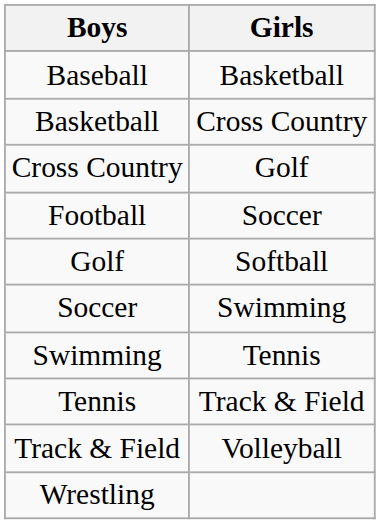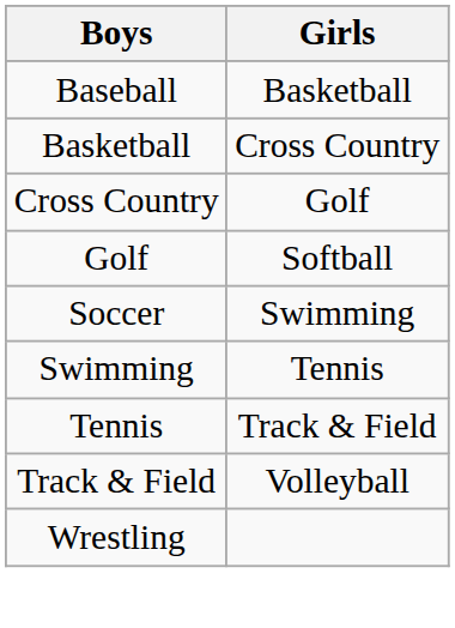- row: Football | Soccer
